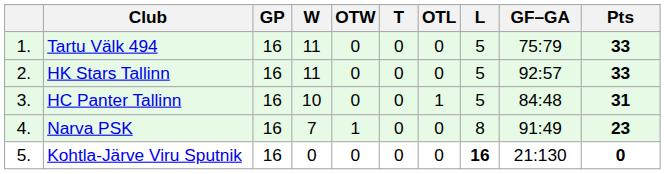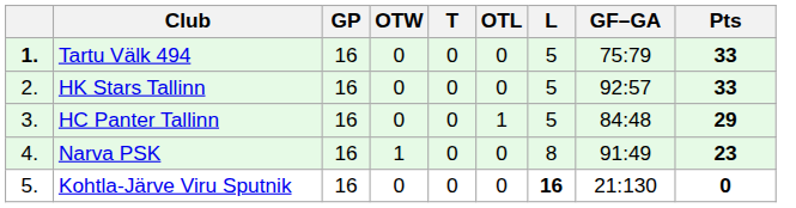- column: W | 11 | 11 | 10 | 7 | 0
Tartu Välk 494 | column 1: normal -> bold
HC Panter Tallinn | Pts: 31 -> 29
